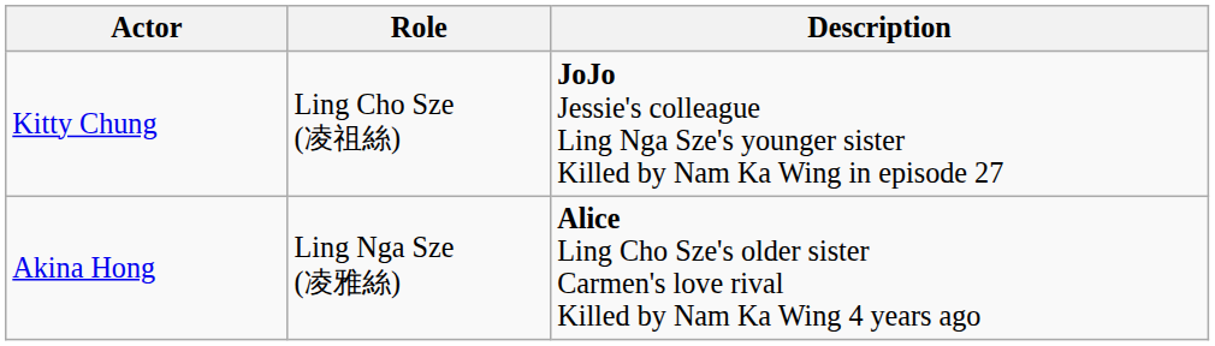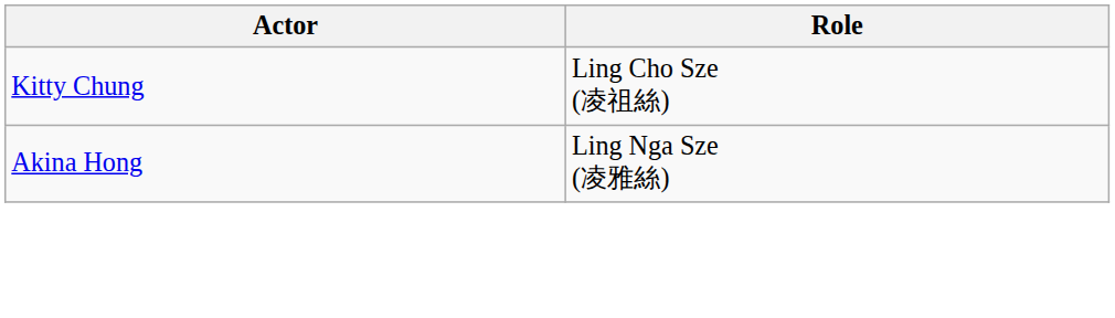- column: Description | JoJo Jessie's colleague Ling Nga Sze's younger sister Killed by Nam Ka Wing in episode 27 | Alice Ling Cho Sze's older sister Carmen's love rival Killed by Nam Ka Wing 4 years ago
